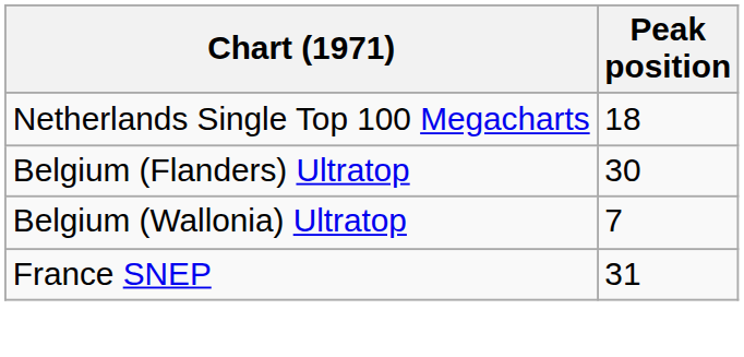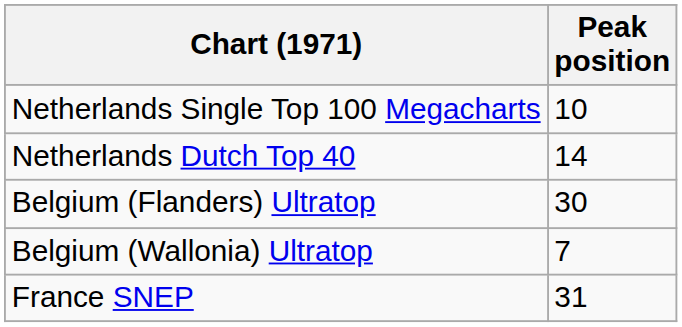Netherlands Single Top 100 Megacharts | Peak position: 18 -> 10
+ row: Netherlands Dutch Top 40 | 14
